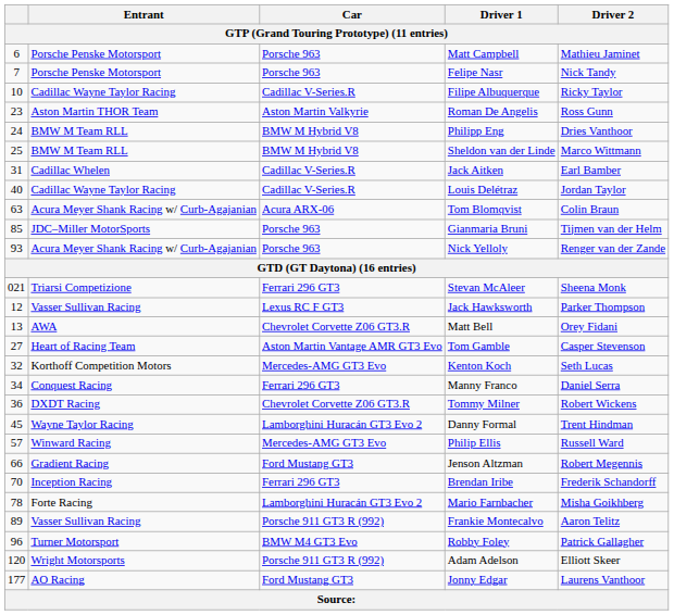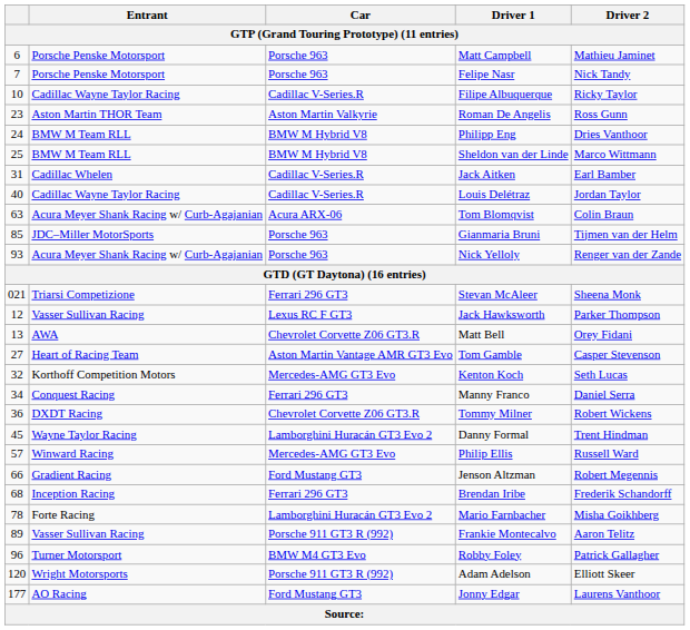Brendan Iribe | column 1: 70 -> 68
